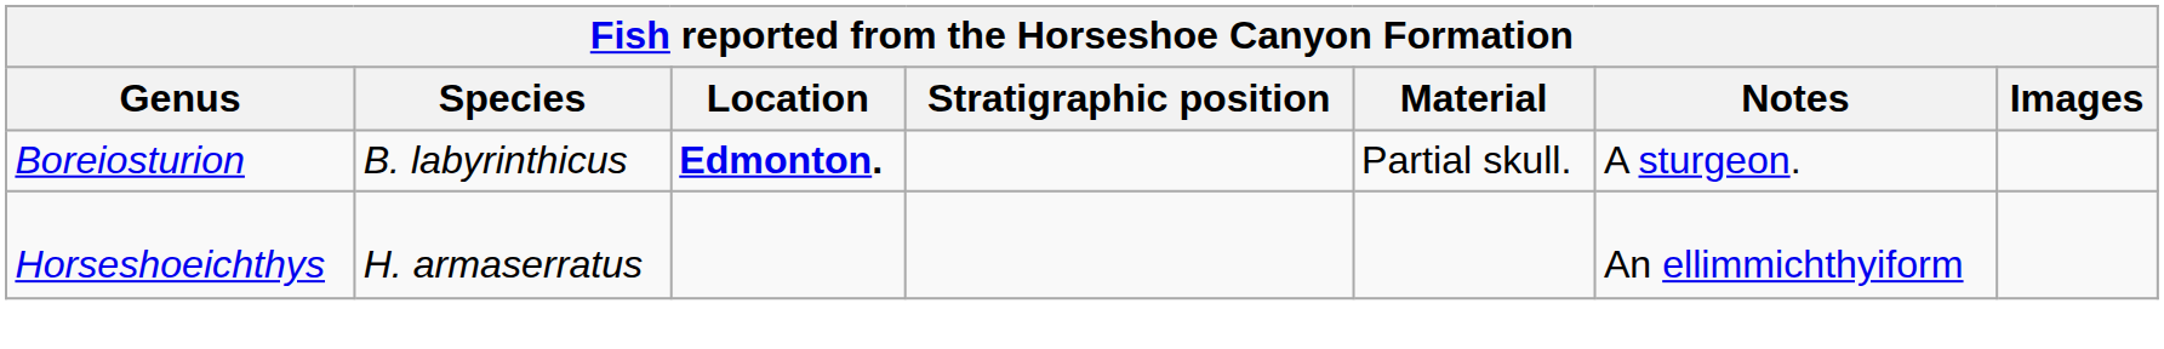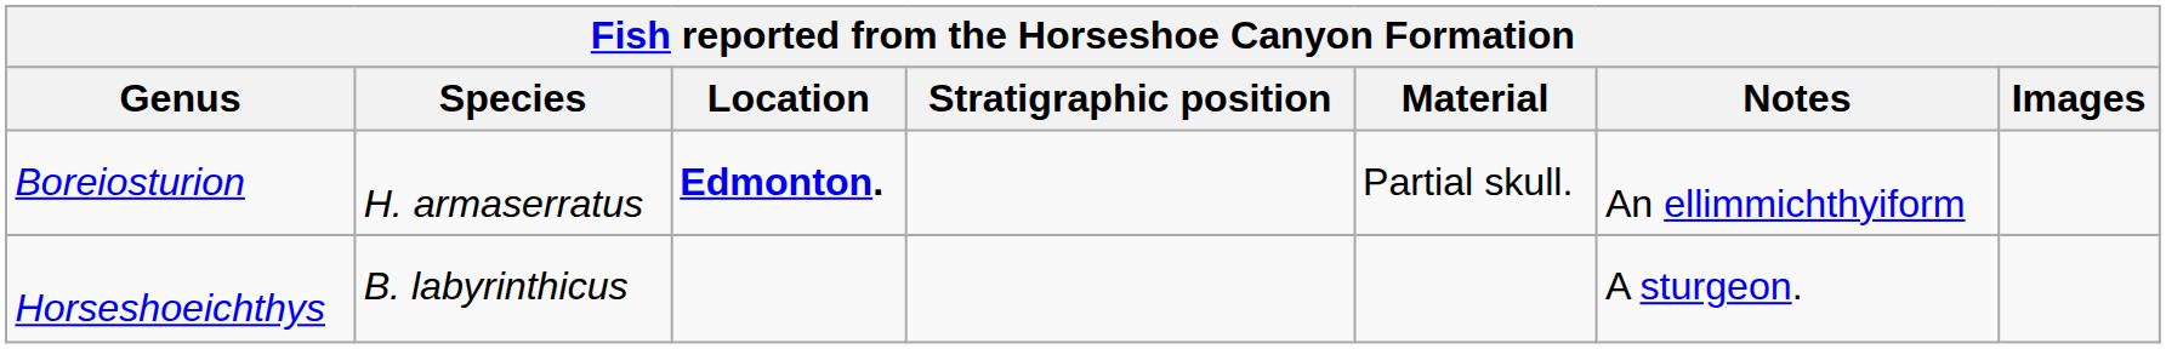Boreiosturion | Species: B. labyrinthicus -> H. armaserratus
Boreiosturion | Notes: A sturgeon. -> An ellimmichthyiform
Horseshoeichthys | Species: H. armaserratus -> B. labyrinthicus
Horseshoeichthys | Notes: An ellimmichthyiform -> A sturgeon.
